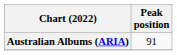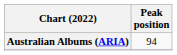Australian Albums (ARIA) | Peak position: 91 -> 94
